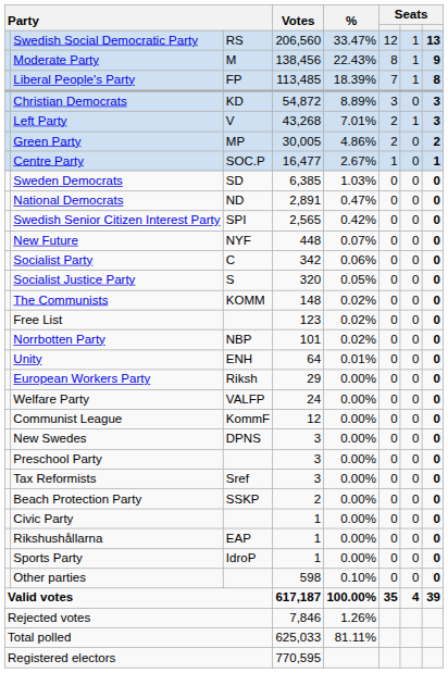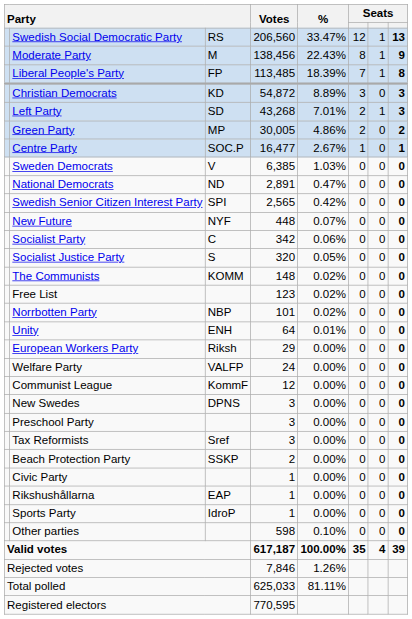Left Party | column 3: V -> SD
Sweden Democrats | column 3: SD -> V
